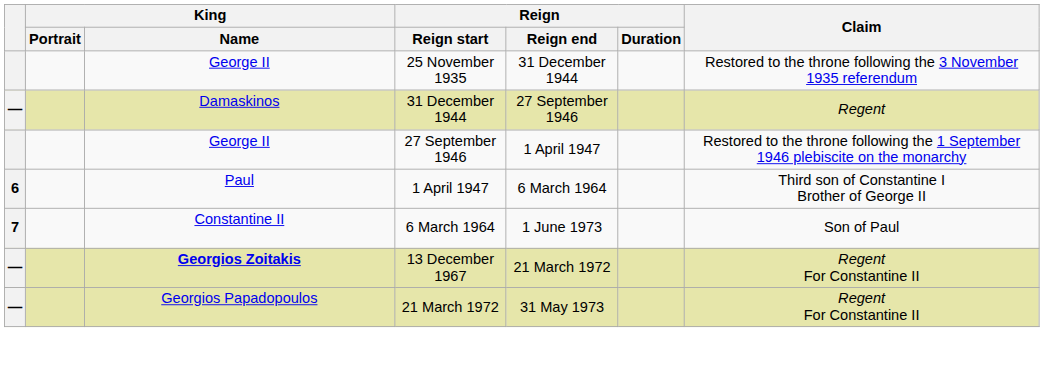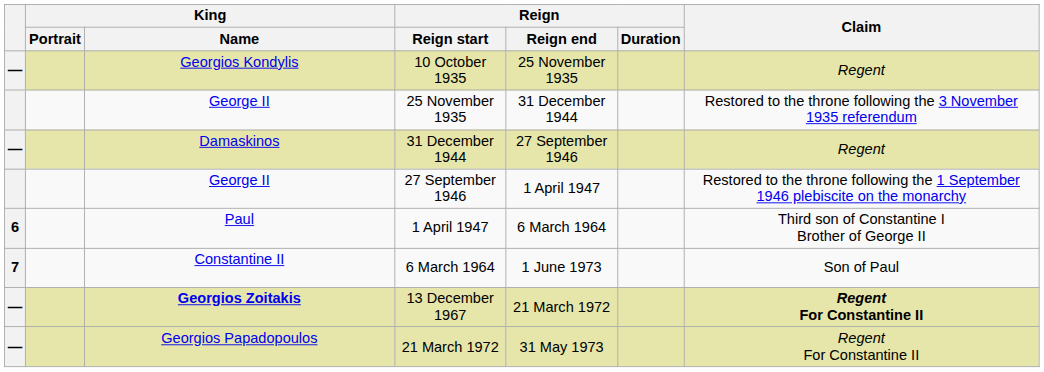+ row: — | Georgios Kondylis | 10 October 1935 | 25 November 1935 | Regent
13 December 1967 | Claim: normal -> bold
